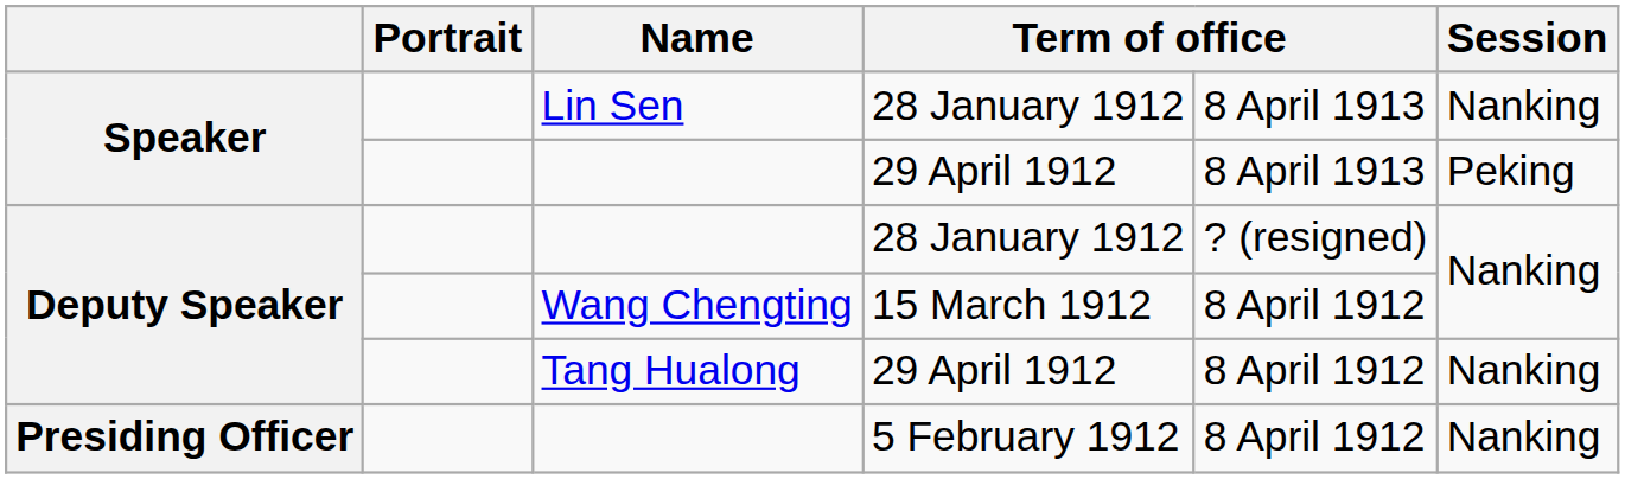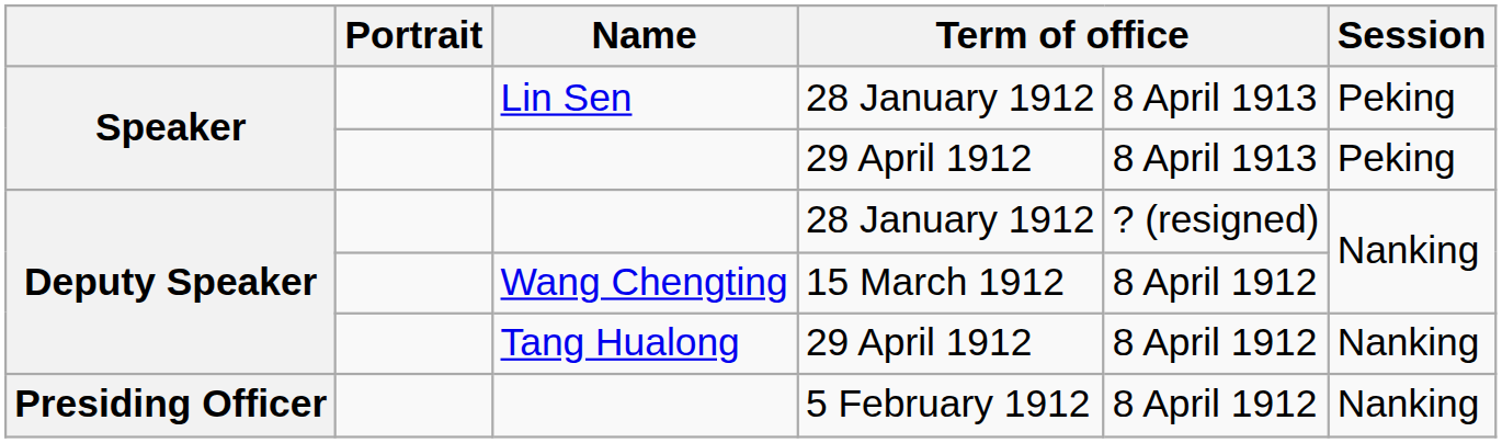Lin Sen | Session: Nanking -> Peking
